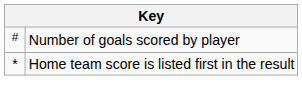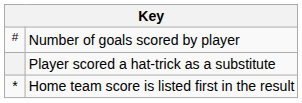+ row: Player scored a hat-trick as a substitute
